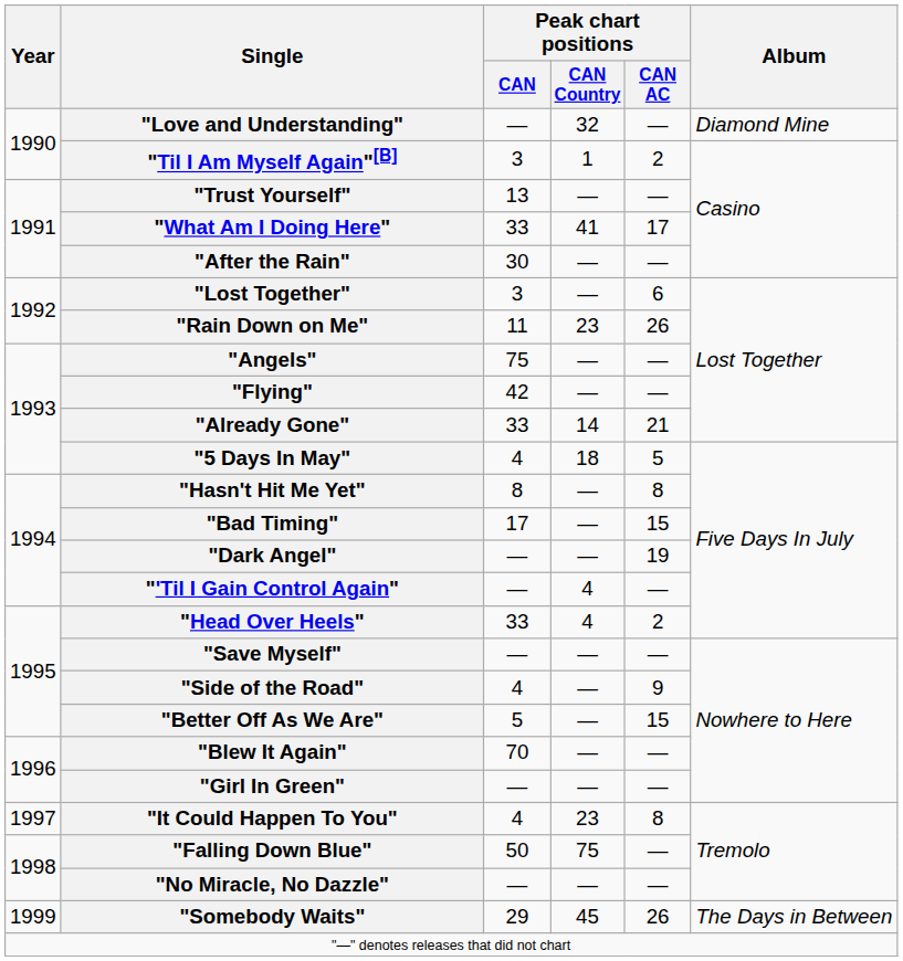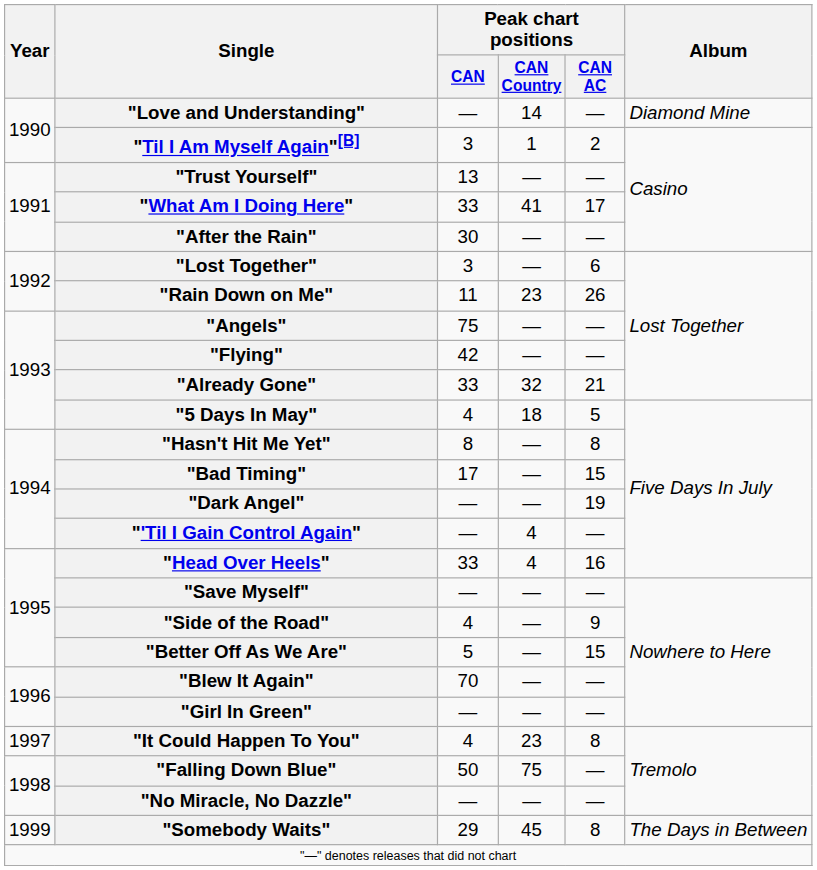"Love and Understanding" | Peak chart positions / CAN Country: 32 -> 14
"Already Gone" | Peak chart positions / CAN Country: 14 -> 32
"Head Over Heels" | Peak chart positions / CAN AC: 2 -> 16
"Somebody Waits" | Peak chart positions / CAN AC: 26 -> 8
